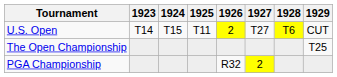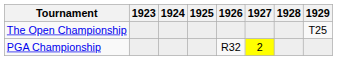- row: U.S. Open | T14 | T15 | T11 | 2 | T27 | T6 | CUT
